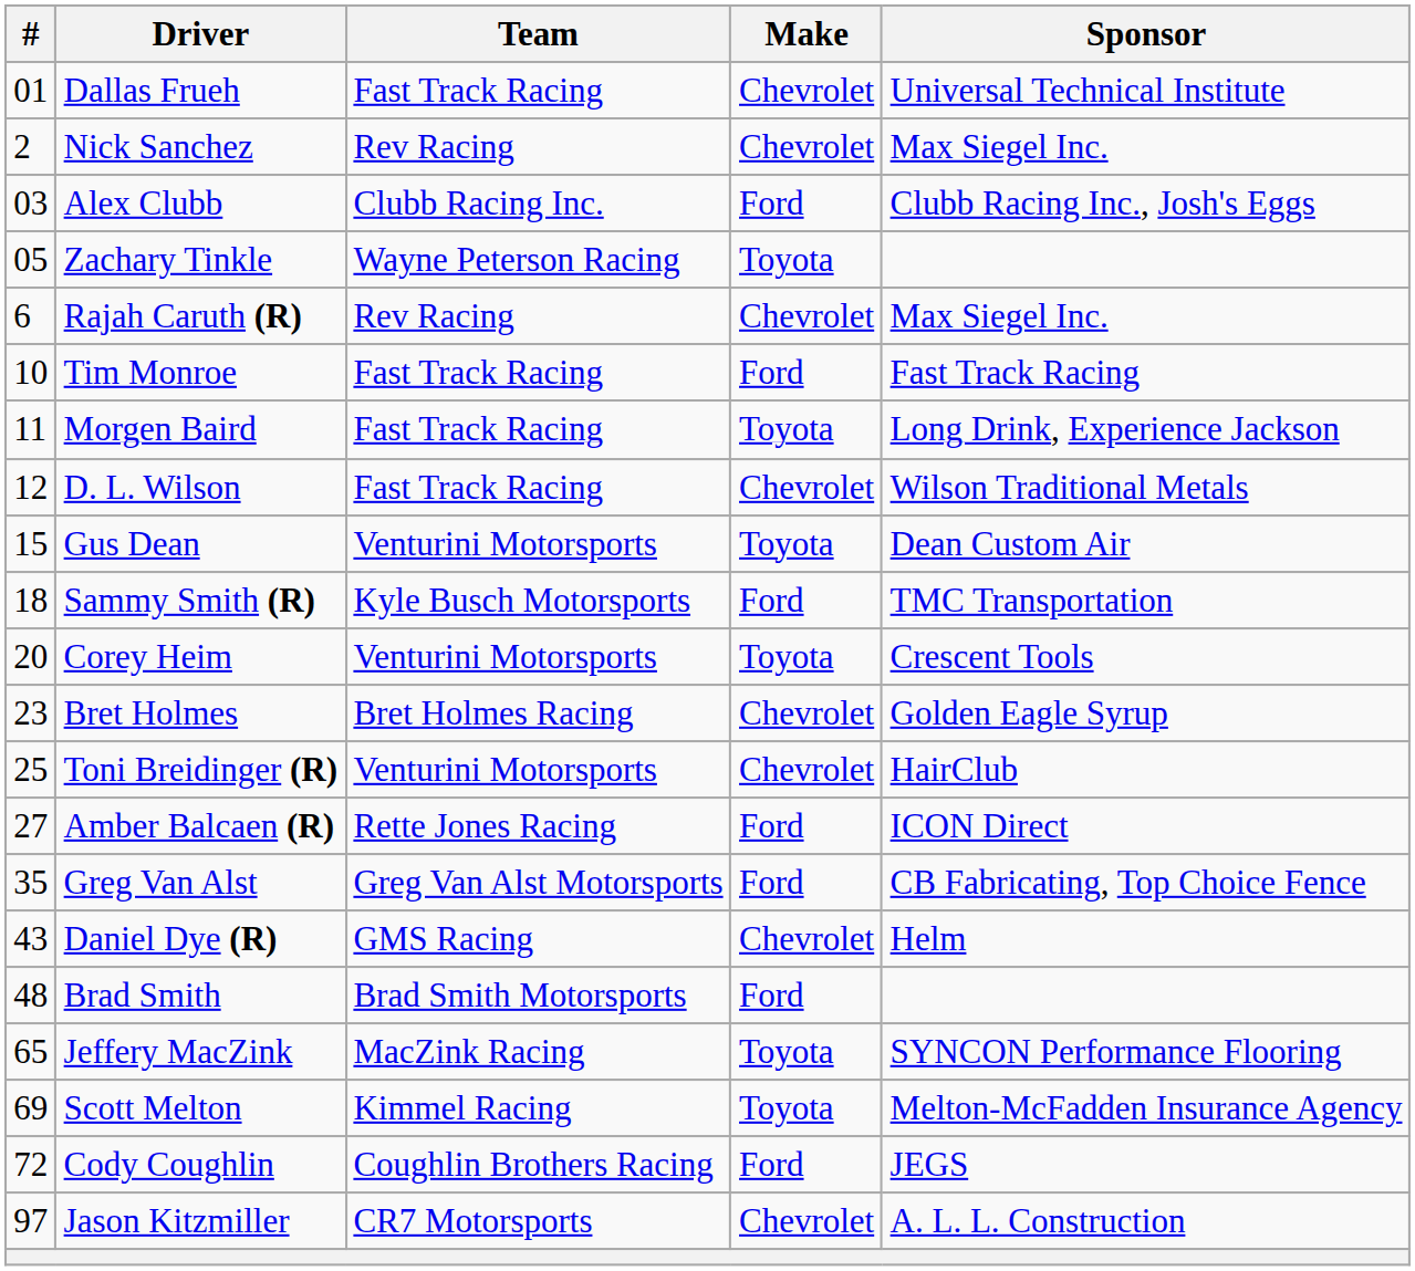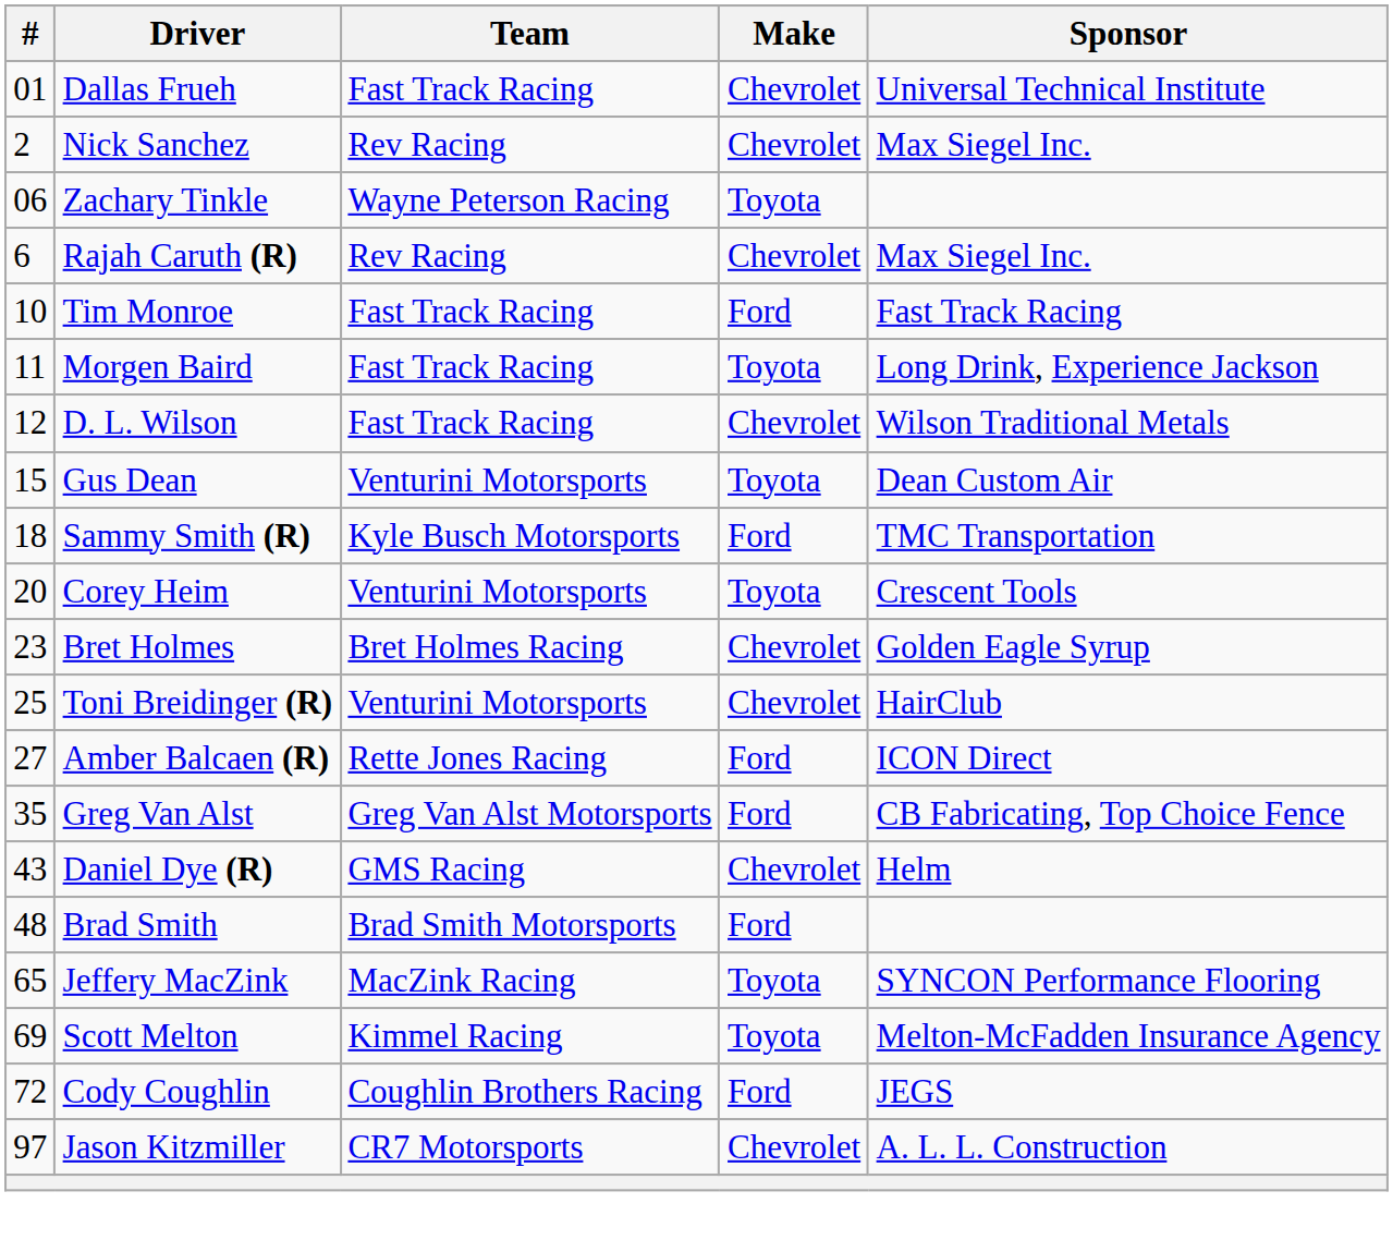- row: 03 | Alex Clubb | Clubb Racing Inc. | Ford | Clubb Racing Inc., Josh's Eggs
Zachary Tinkle | #: 05 -> 06
